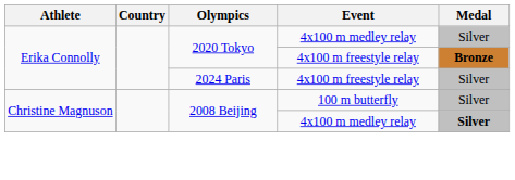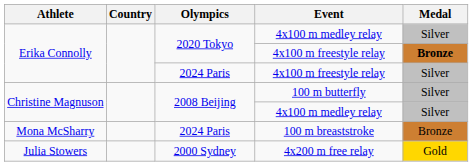2008 Beijing / 4x100 m medley relay | Medal: bold -> normal
+ row: Mona McSharry | 2024 Paris | 100 m breaststroke | Bronze
+ row: Julia Stowers | 2000 Sydney | 4x200 m free relay | Gold
